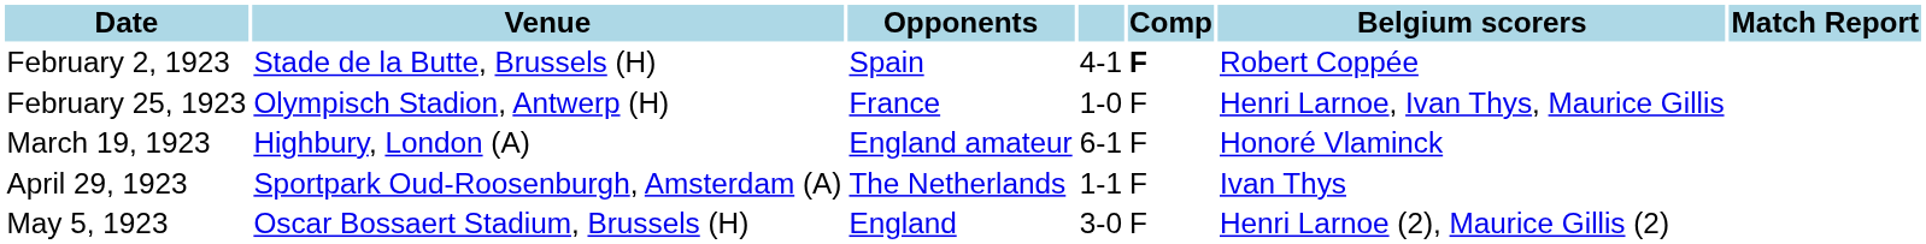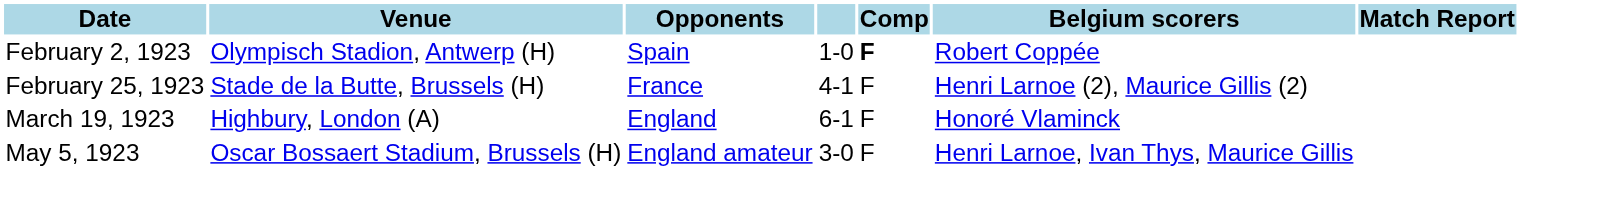February 2, 1923 | Venue: Stade de la Butte, Brussels (H) -> Olympisch Stadion, Antwerp (H)
February 2, 1923 | column 4: 4-1 -> 1-0
February 25, 1923 | Venue: Olympisch Stadion, Antwerp (H) -> Stade de la Butte, Brussels (H)
February 25, 1923 | column 4: 1-0 -> 4-1
February 25, 1923 | Belgium scorers: Henri Larnoe, Ivan Thys, Maurice Gillis -> Henri Larnoe (2), Maurice Gillis (2)
March 19, 1923 | Opponents: England amateur -> England
- row: April 29, 1923 | Sportpark Oud-Roosenburgh, Amsterdam (A) | The Netherlands | 1-1 | F | Ivan Thys
May 5, 1923 | Opponents: England -> England amateur
May 5, 1923 | Belgium scorers: Henri Larnoe (2), Maurice Gillis (2) -> Henri Larnoe, Ivan Thys, Maurice Gillis
